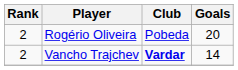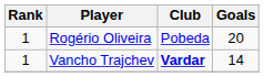Rogério Oliveira | Rank: 2 -> 1
Vancho Trajchev | Rank: 2 -> 1
